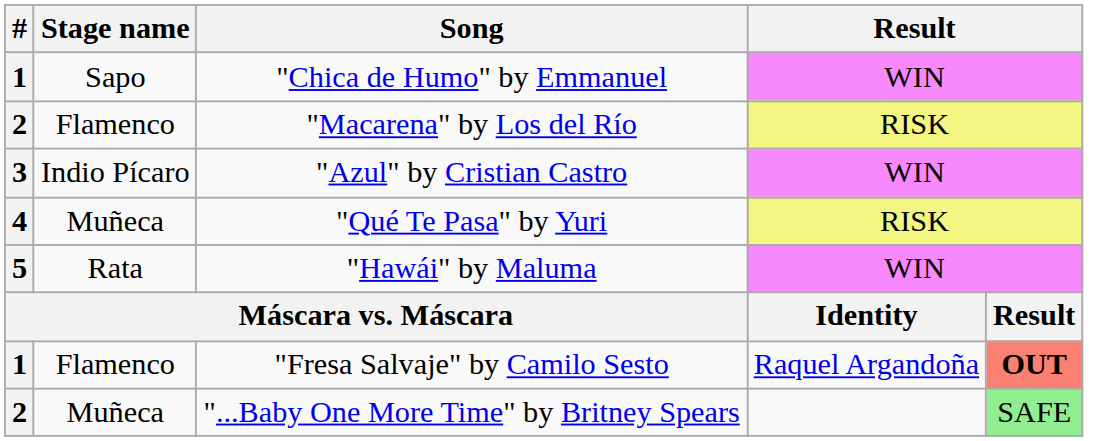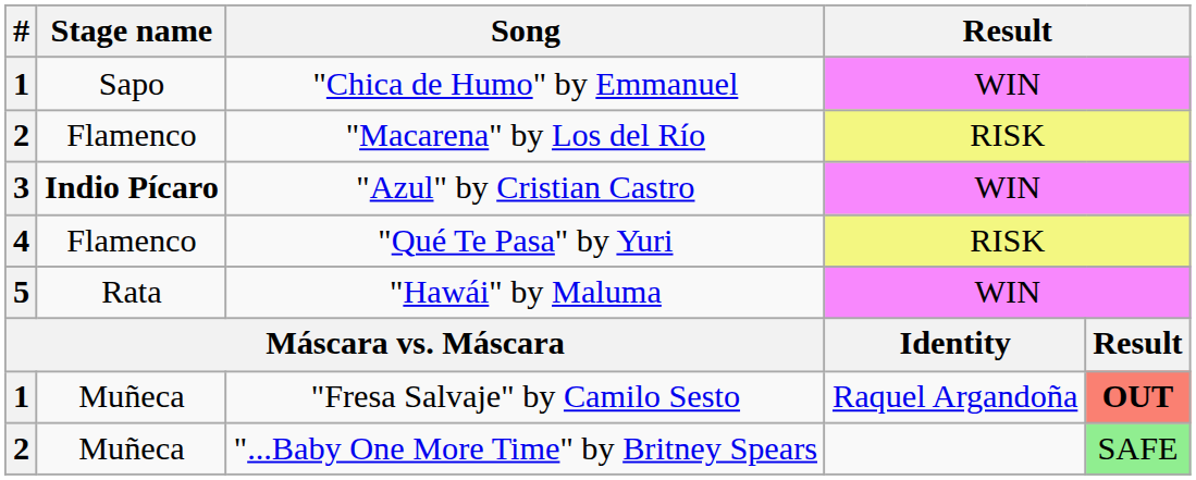"Azul" by Cristian Castro | Stage name: normal -> bold
"Qué Te Pasa" by Yuri | Stage name: Muñeca -> Flamenco
"Fresa Salvaje" by Camilo Sesto | Stage name: Flamenco -> Muñeca
